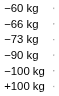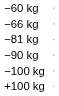- row: −73 kg
+ row: −81 kg
